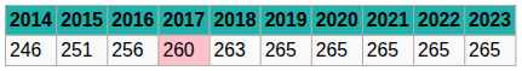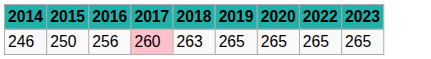- column: 2021 | 265
246 | 2015: 251 -> 250
